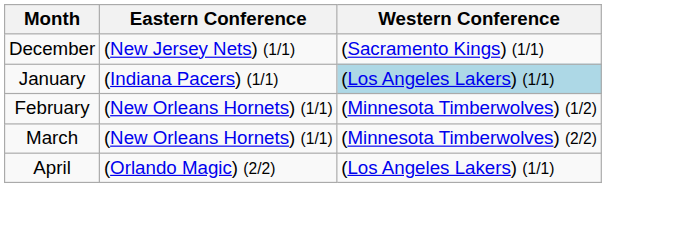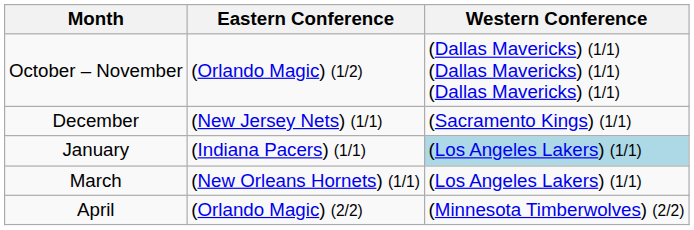+ row: October – November | (Orlando Magic) (1/2) | (Dallas Mavericks) (1/1) (Dallas Mavericks) (1/1) (Dallas Mavericks) (1/1)
- row: February | (New Orleans Hornets) (1/1) | (Minnesota Timberwolves) (1/2)
March | Western Conference: (Minnesota Timberwolves) (2/2) -> (Los Angeles Lakers) (1/1)
April | Western Conference: (Los Angeles Lakers) (1/1) -> (Minnesota Timberwolves) (2/2)
